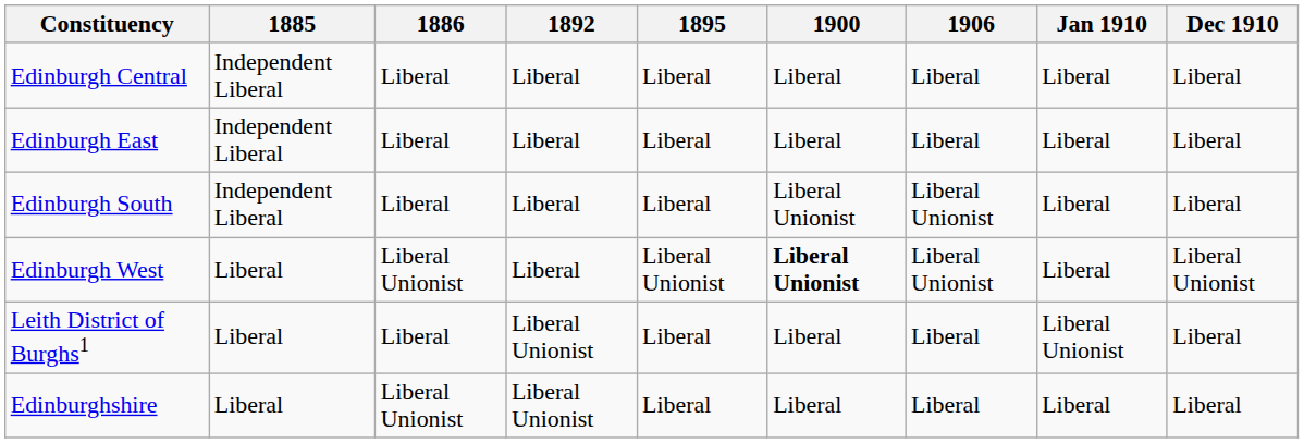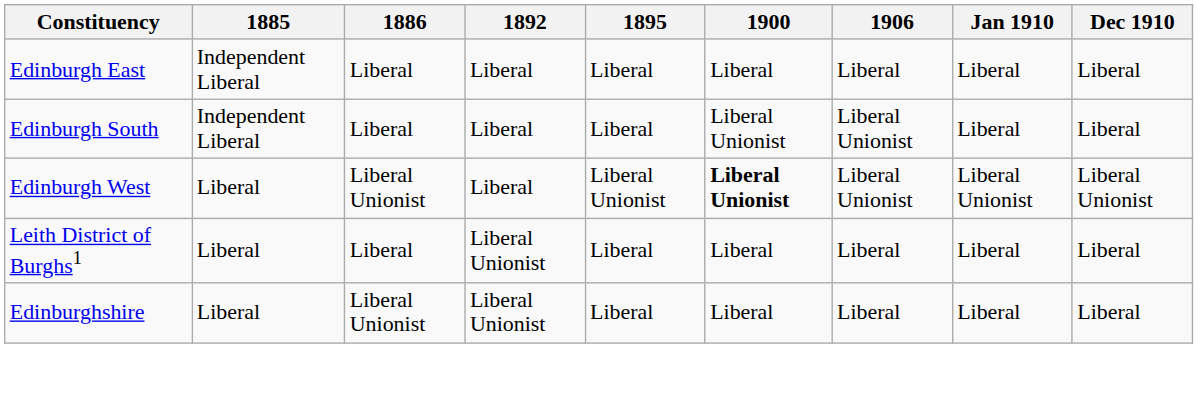- row: Edinburgh Central | Independent Liberal | Liberal | Liberal | Liberal | Liberal | Liberal | Liberal | Liberal
Edinburgh West | Jan 1910: Liberal -> Liberal Unionist
Leith District of Burghs1 | Jan 1910: Liberal Unionist -> Liberal
